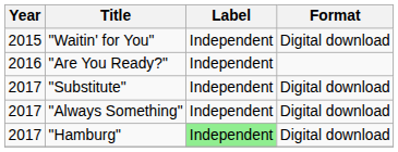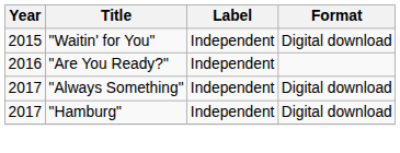- row: 2017 | "Substitute" | Independent | Digital download
"Hamburg" | Label: lightgreen background -> no background
